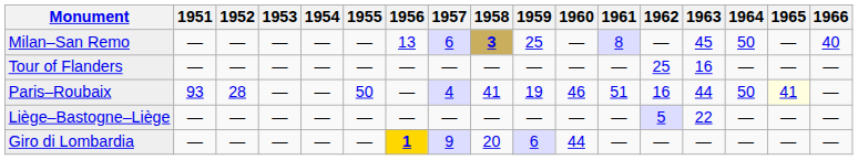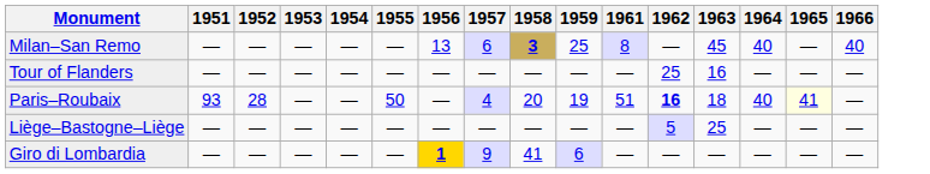- column: 1960 | — | — | 46 | — | 44
Milan–San Remo | 1964: 50 -> 40
Paris–Roubaix | 1958: 41 -> 20
Paris–Roubaix | 1962: normal -> bold
Paris–Roubaix | 1963: 44 -> 18
Paris–Roubaix | 1964: 50 -> 40
Liège–Bastogne–Liège | 1963: 22 -> 25
Giro di Lombardia | 1958: 20 -> 41
